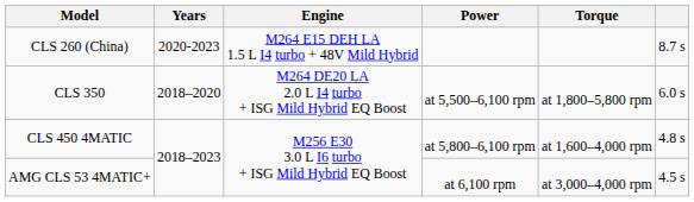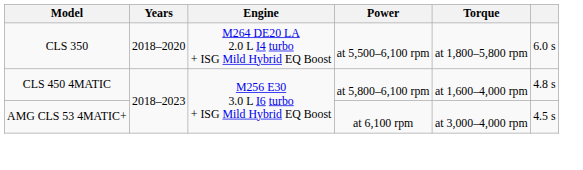- row: CLS 260 (China) | 2020-2023 | M264 E15 DEH LA 1.5 L I4 turbo + 48V Mild Hybrid | 8.7 s
